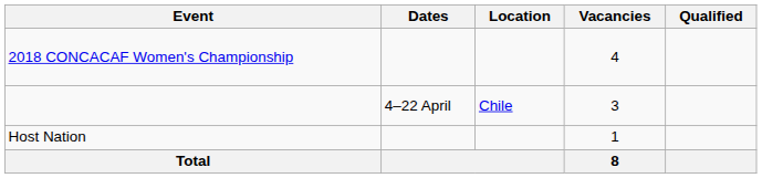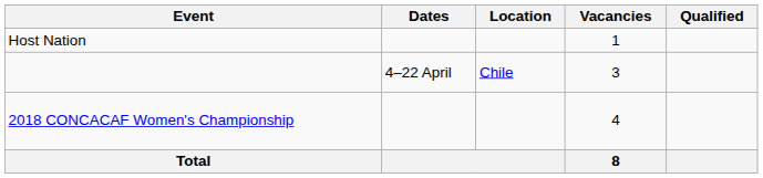rows swapped: Host Nation <-> 2018 CONCACAF Women's Championship
